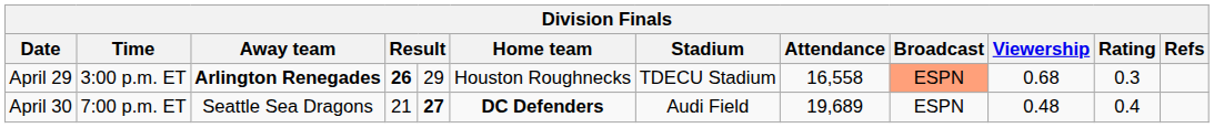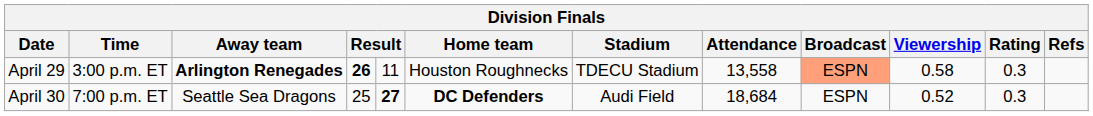April 29 | column 5: 29 -> 11
April 29 | Attendance: 16,558 -> 13,558
April 29 | Viewership: 0.68 -> 0.58
April 30 | column 4: 21 -> 25
April 30 | Attendance: 19,689 -> 18,684
April 30 | Viewership: 0.48 -> 0.52
April 30 | Rating: 0.4 -> 0.3
